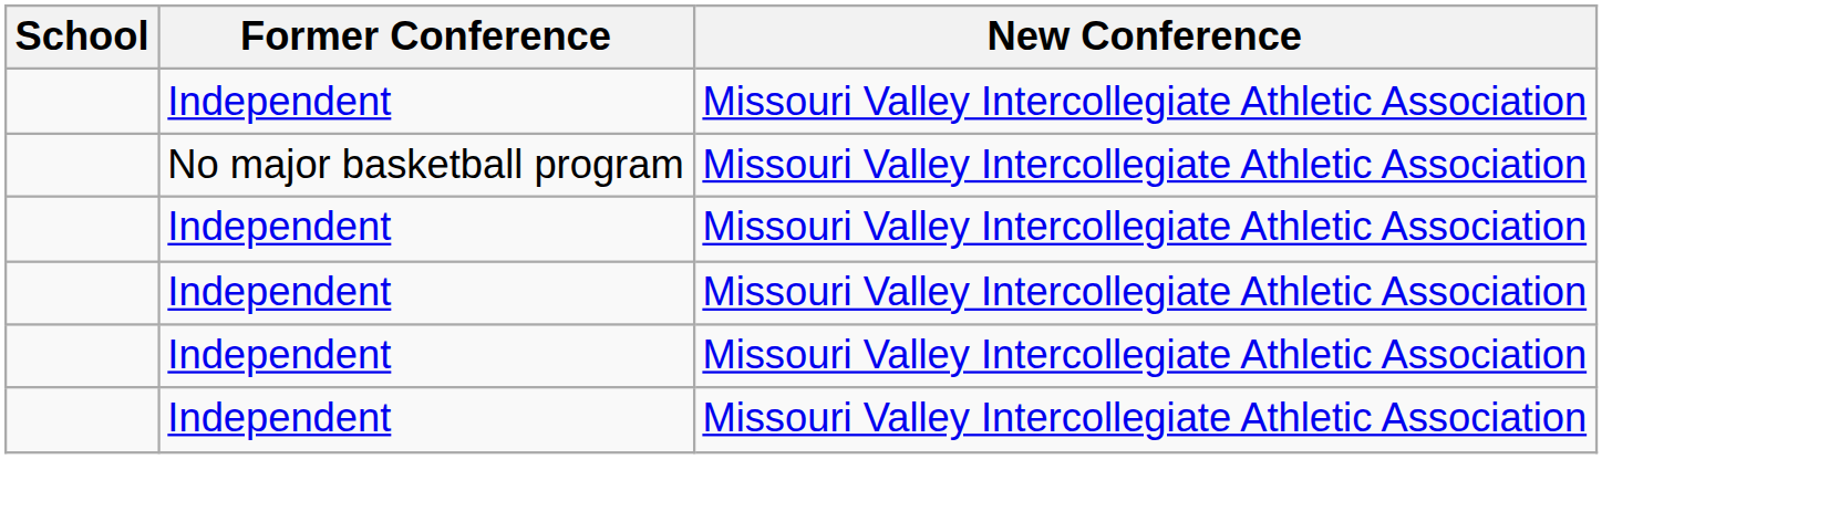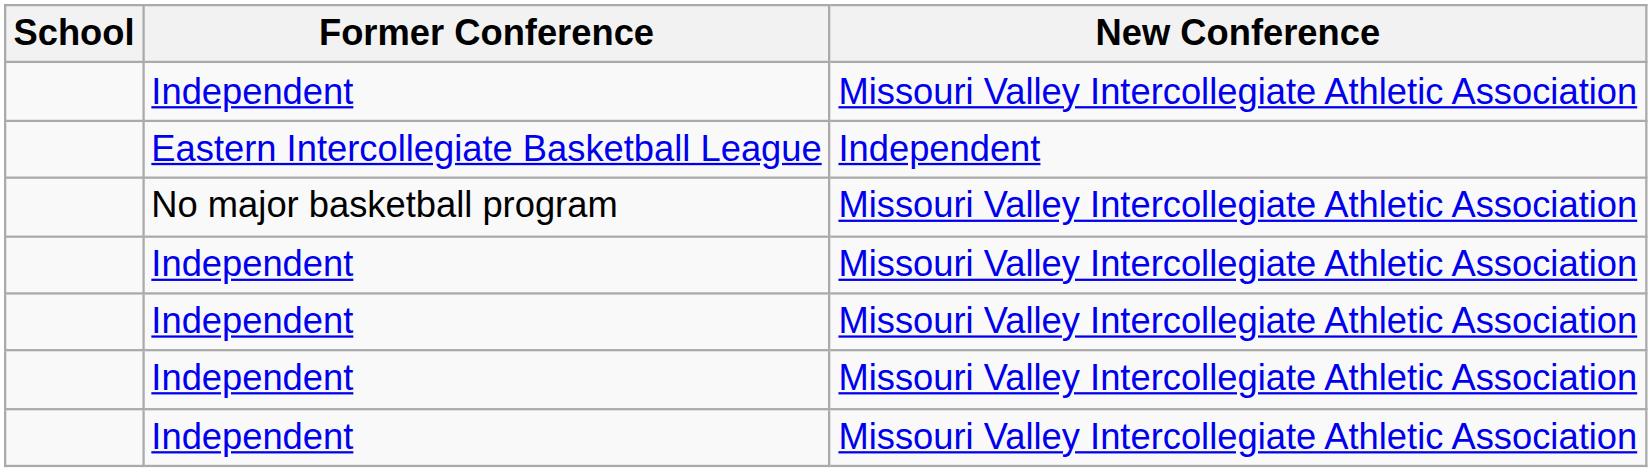+ row: Eastern Intercollegiate Basketball League | Independent
